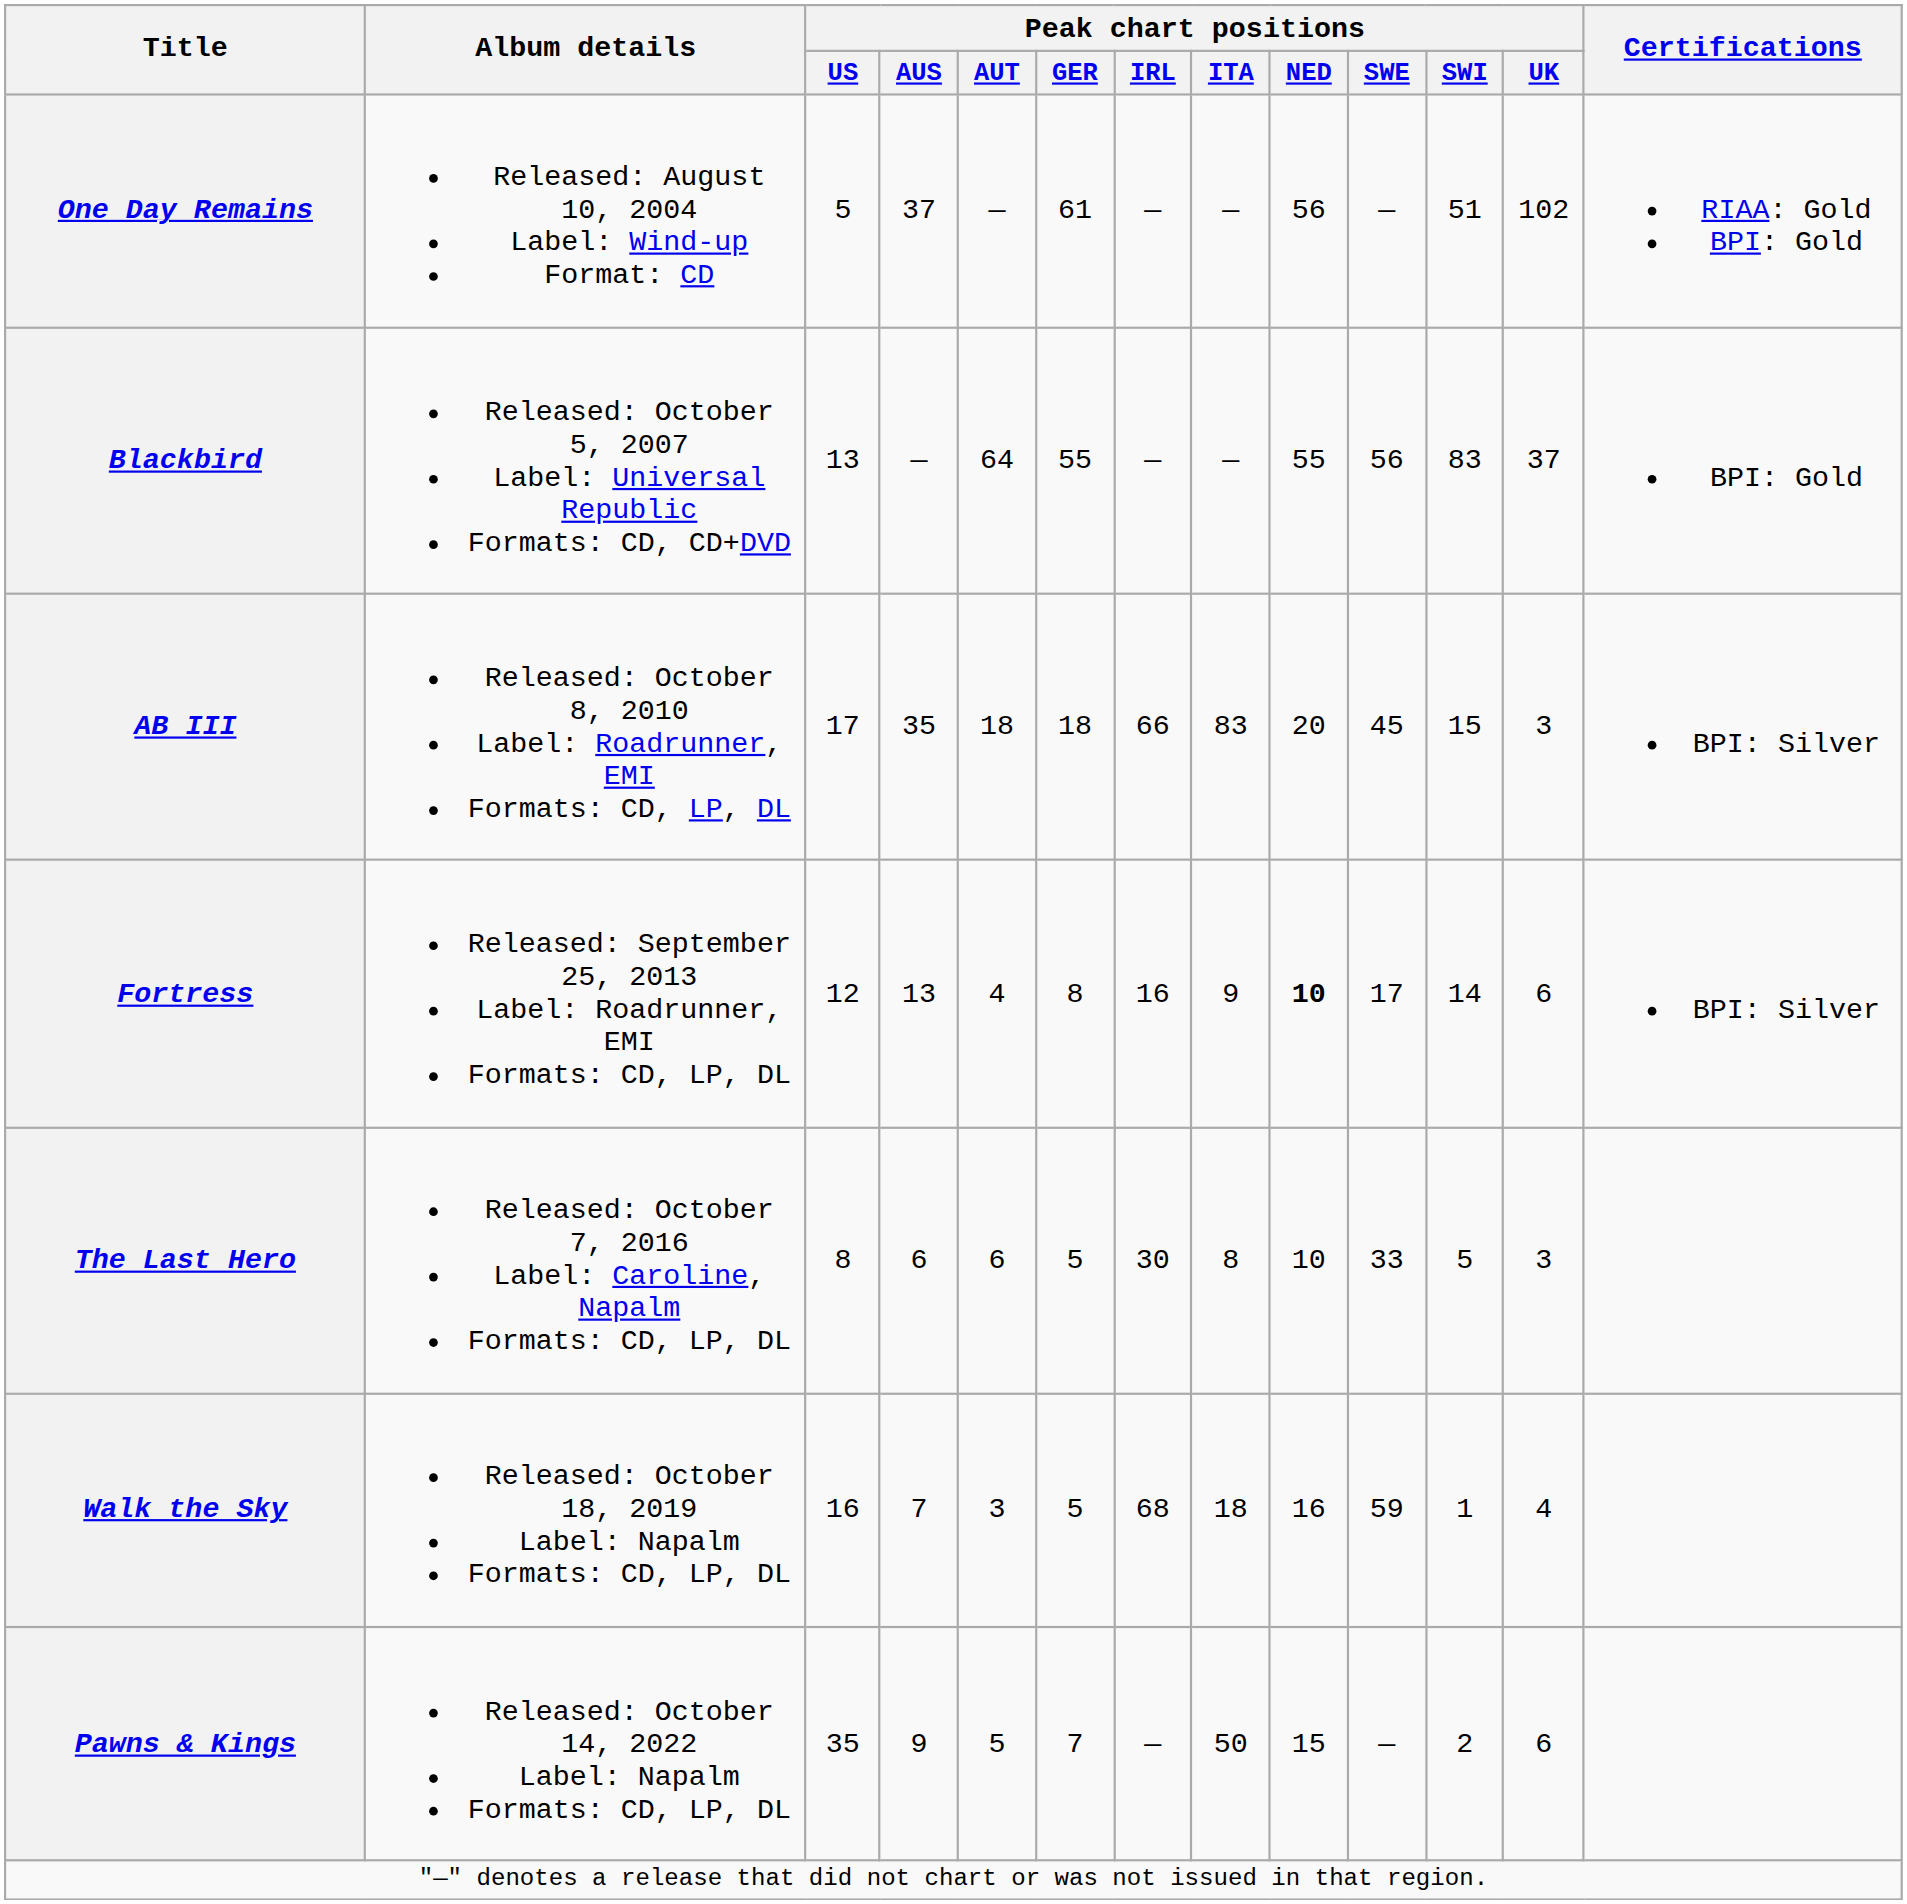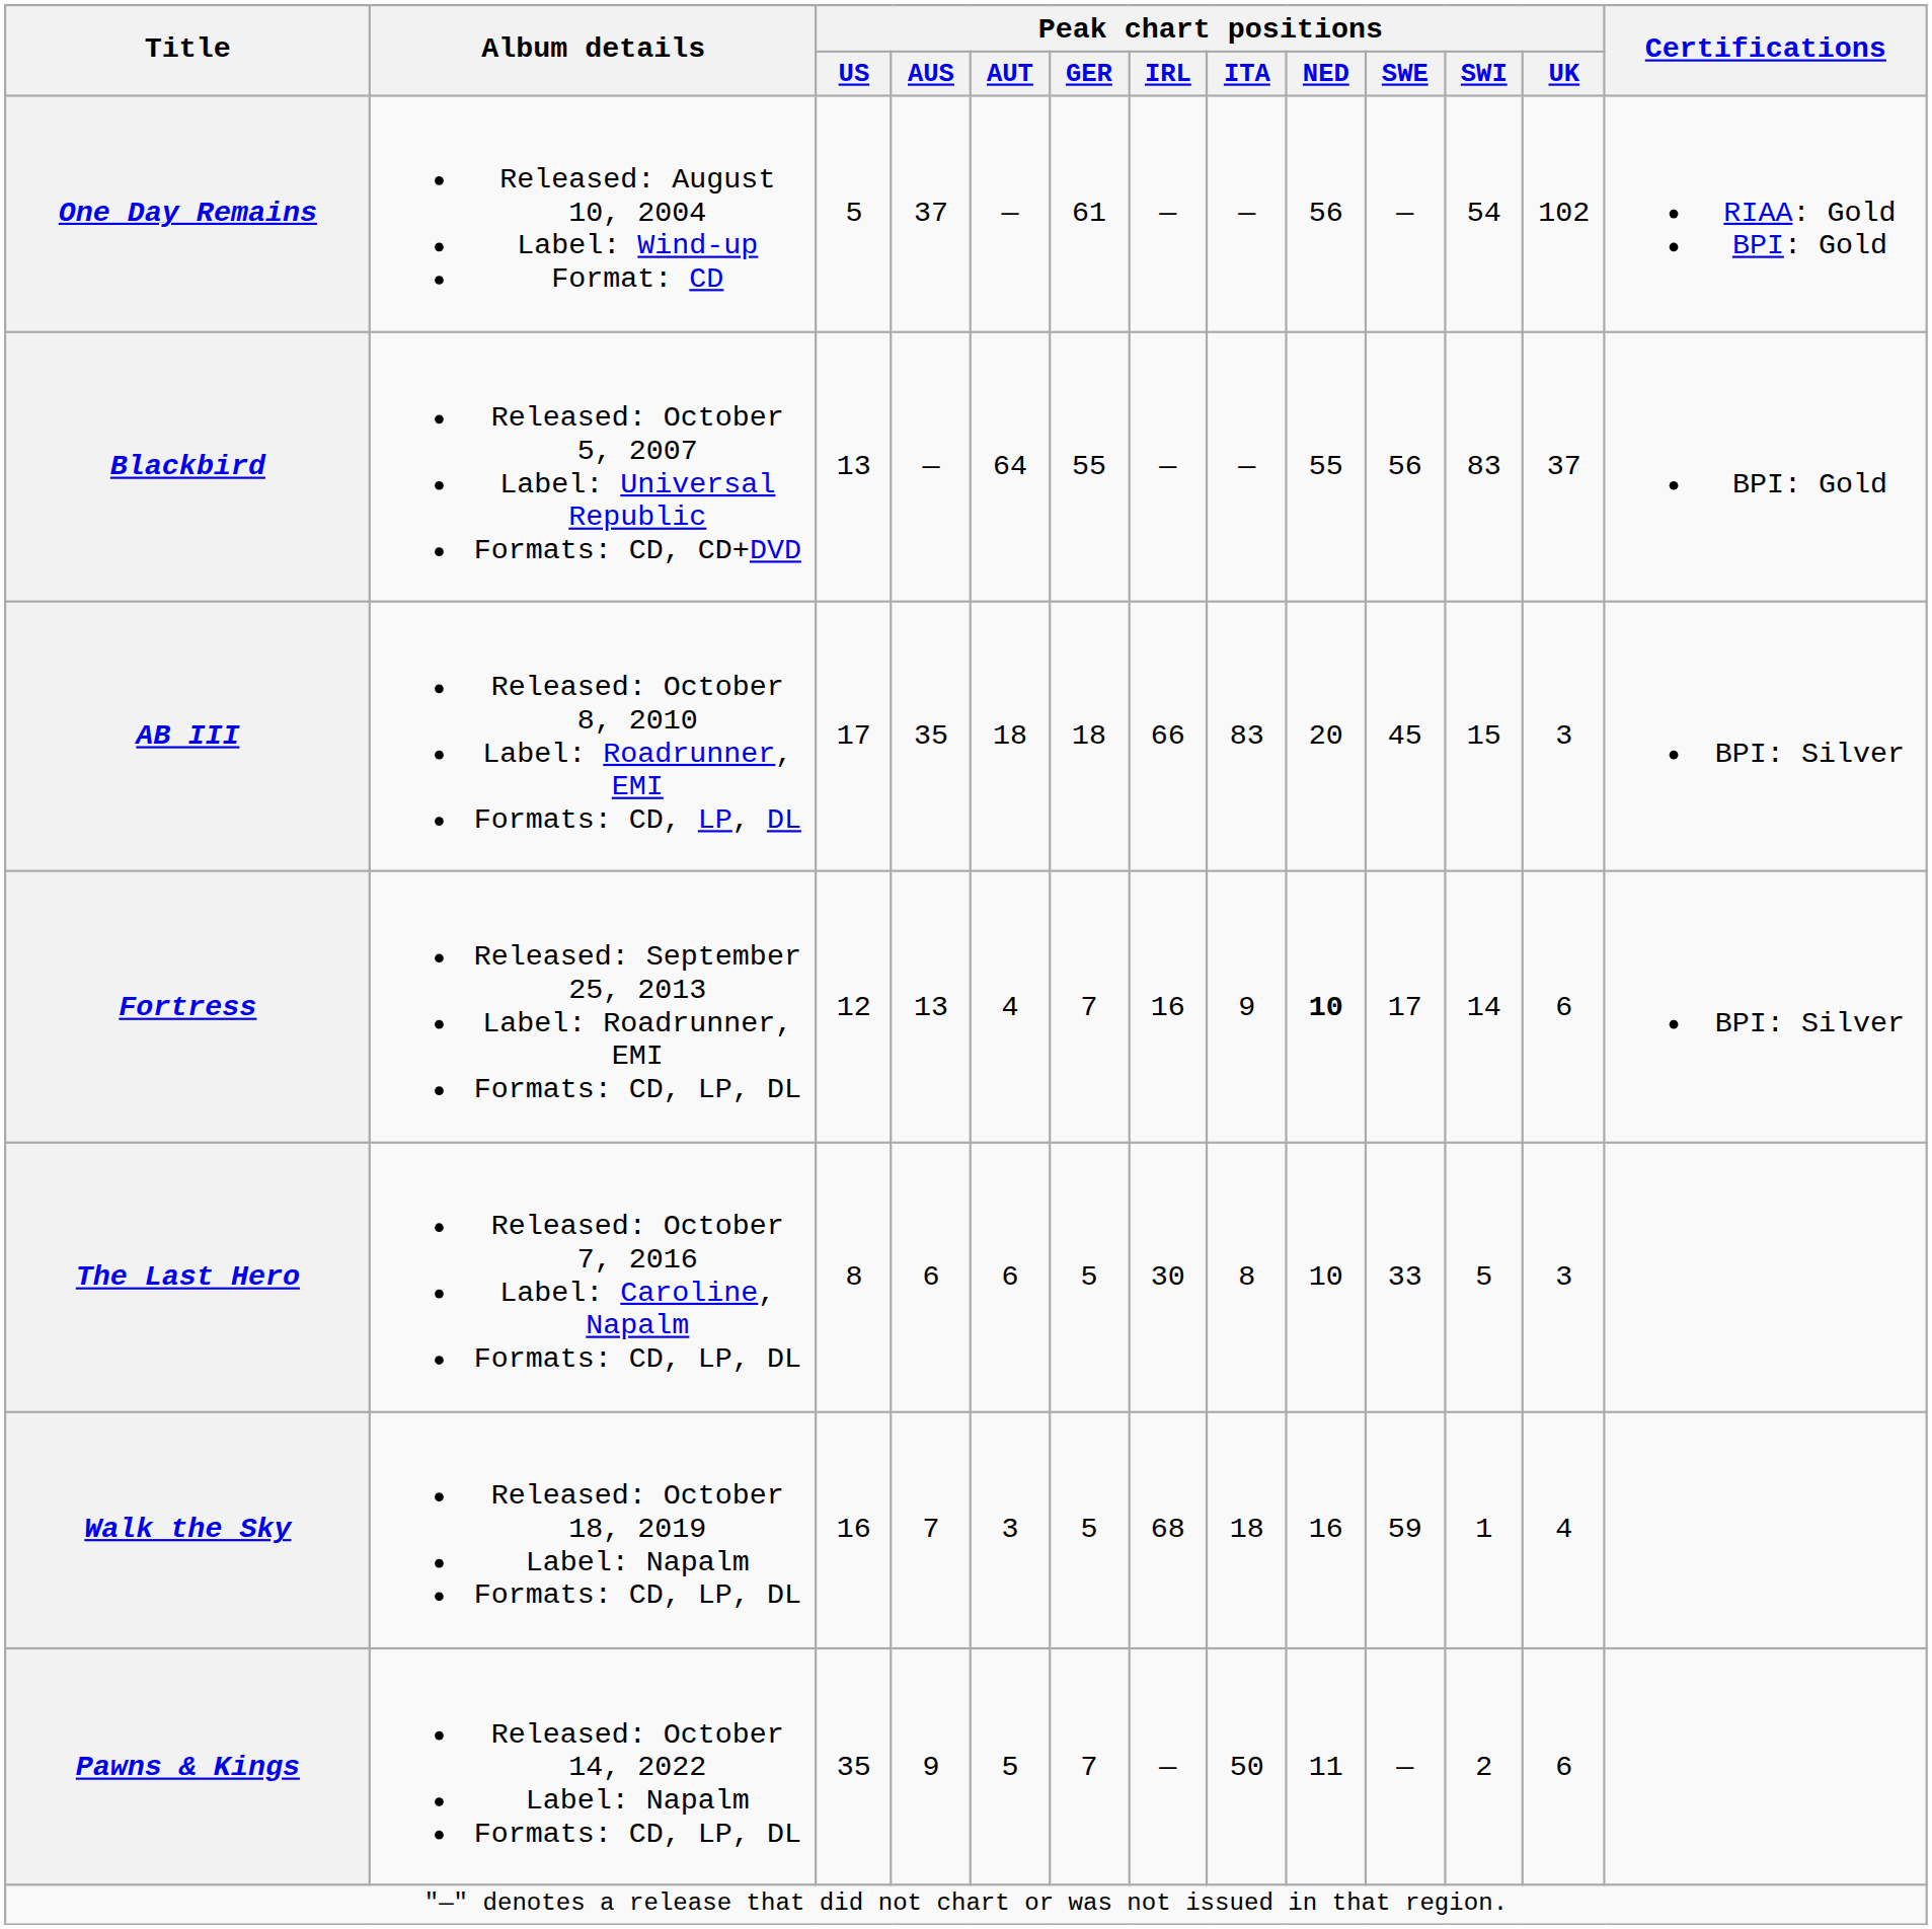One Day Remains | Peak chart positions / SWI: 51 -> 54
Fortress | Peak chart positions / GER: 8 -> 7
Pawns & Kings | Peak chart positions / NED: 15 -> 11
